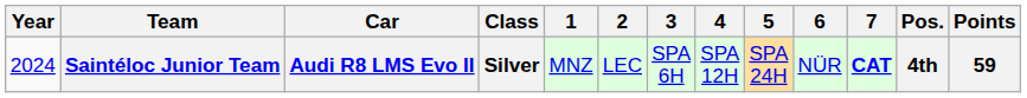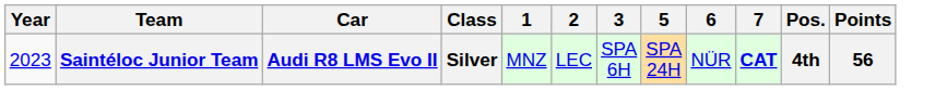- column: 4 | SPA 12H
Saintéloc Junior Team | Year: 2024 -> 2023
Saintéloc Junior Team | Points: 59 -> 56
